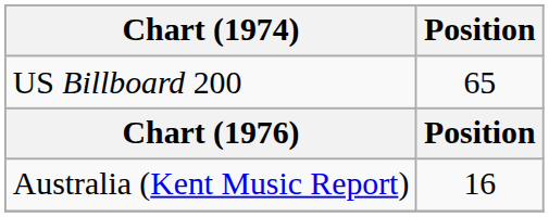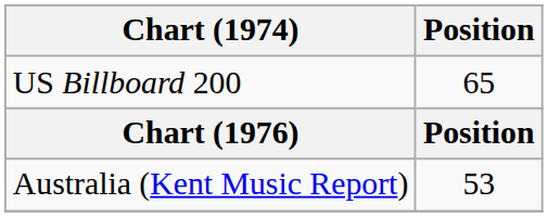Australia (Kent Music Report) | Position: 16 -> 53
